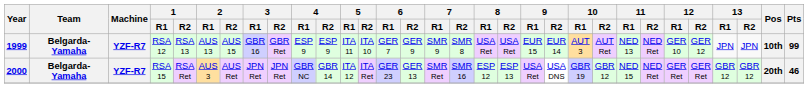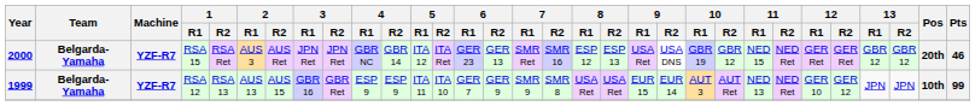rows swapped: 1999 <-> 2000
